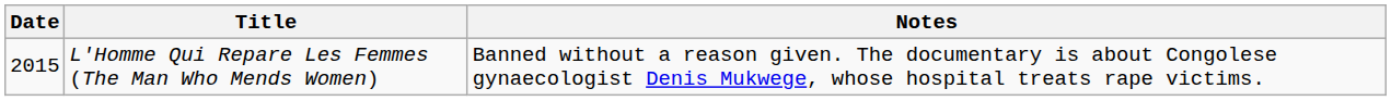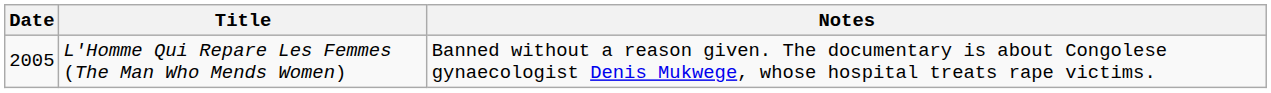L'Homme Qui Repare Les Femmes (The Man Who Mends Women) | Date: 2015 -> 2005
